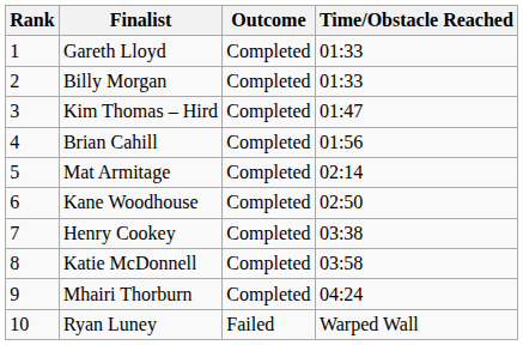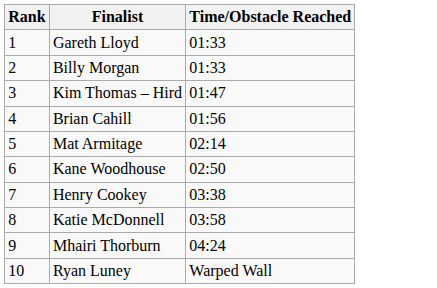- column: Outcome | Completed | Completed | Completed | Completed | Completed | Completed | Completed | Completed | Completed | Failed
